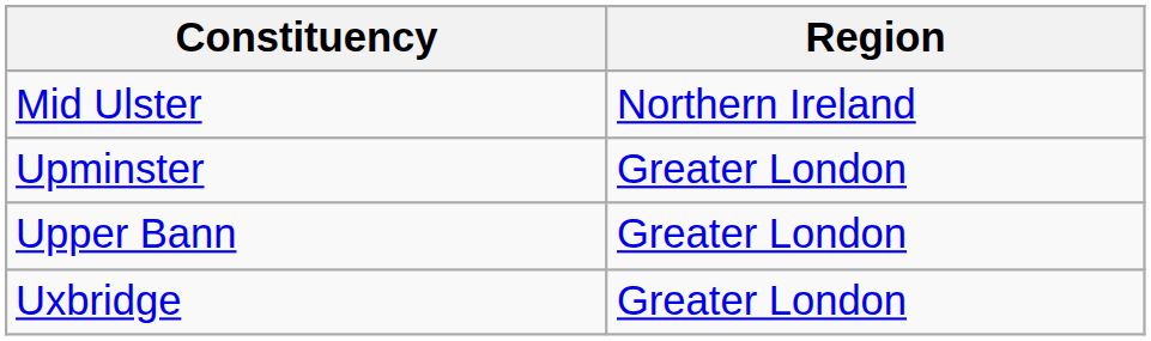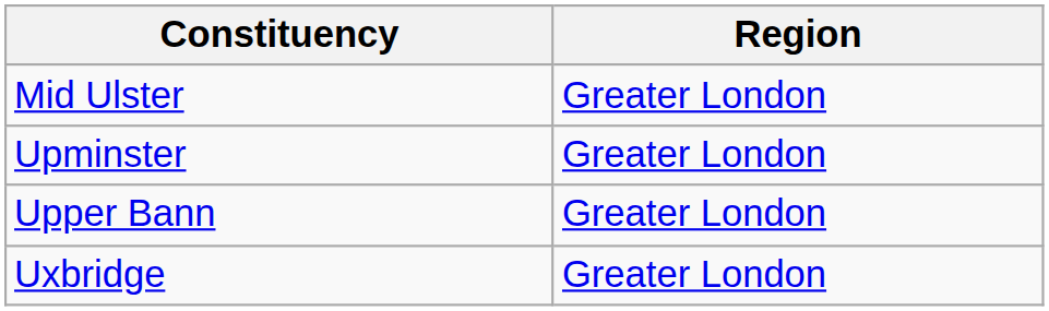Mid Ulster | Region: Northern Ireland -> Greater London
